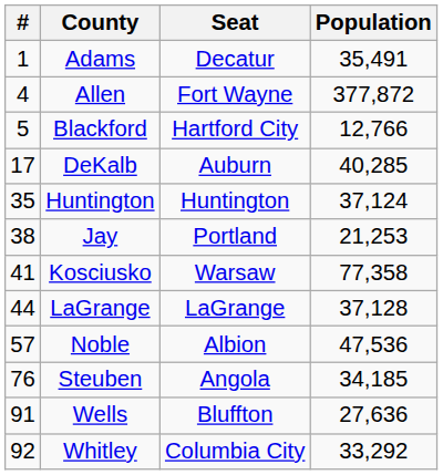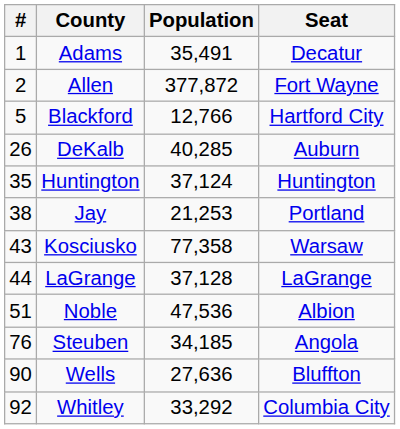columns swapped: Seat <-> Population
Allen | #: 4 -> 2
DeKalb | #: 17 -> 26
Kosciusko | #: 41 -> 43
Noble | #: 57 -> 51
Wells | #: 91 -> 90
